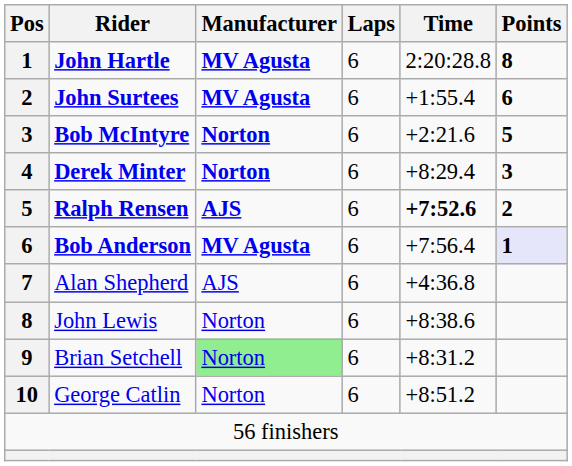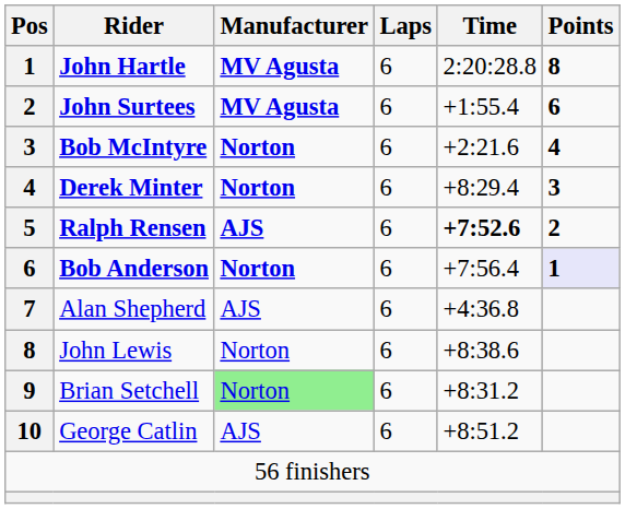Bob McIntyre | Points: 5 -> 4
Bob Anderson | Manufacturer: MV Agusta -> Norton
George Catlin | Manufacturer: Norton -> AJS
